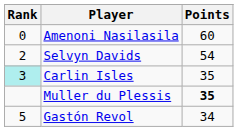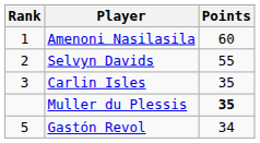Amenoni Nasilasila | Rank: 0 -> 1
Selvyn Davids | Points: 54 -> 55
Carlin Isles | Rank: paleturquoise background -> no background
